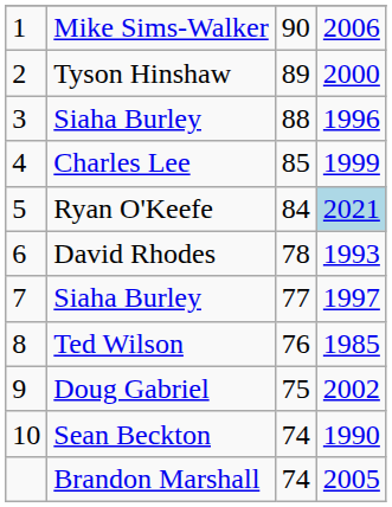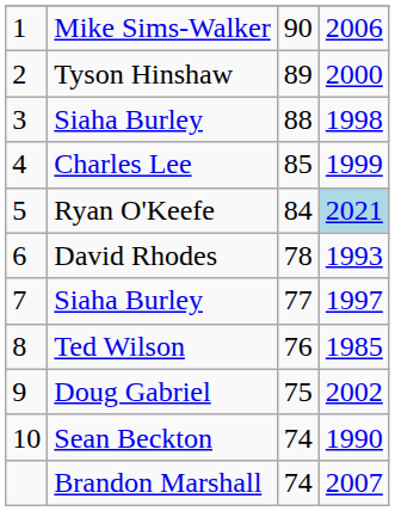3 / Siaha Burley | column 4: 1996 -> 1998
Brandon Marshall | column 4: 2005 -> 2007
